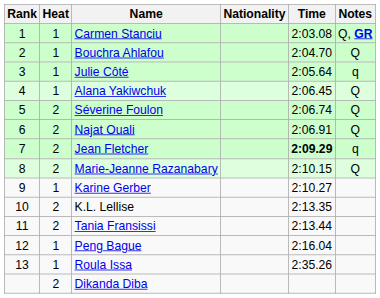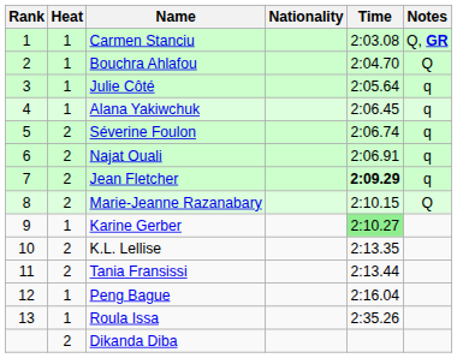Alana Yakiwchuk | Notes: Q -> q
Séverine Foulon | Notes: Q -> q
Najat Ouali | Notes: Q -> q
Karine Gerber | Time: no background -> lightgreen background
